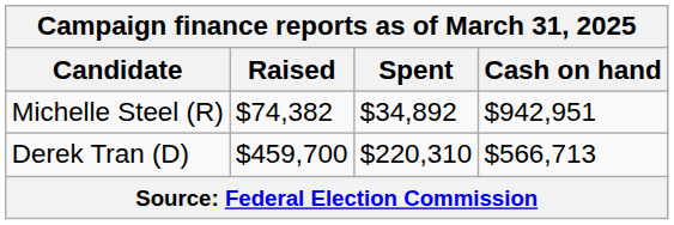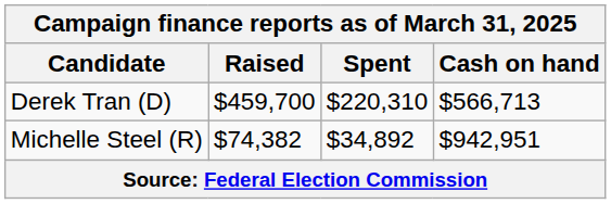rows swapped: Michelle Steel (R) <-> Derek Tran (D)
